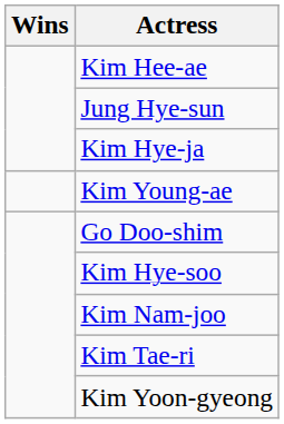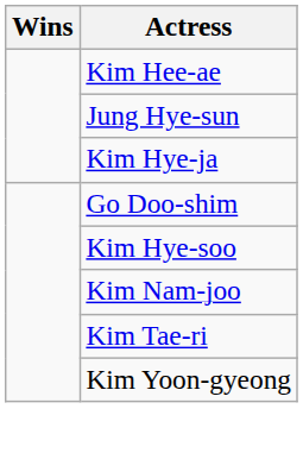- row: Kim Young-ae
